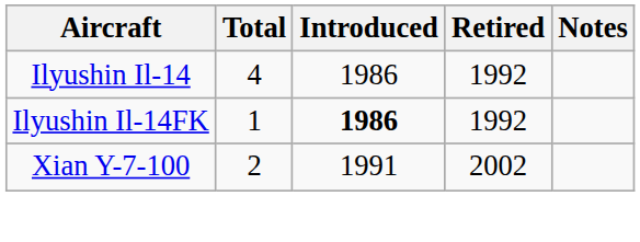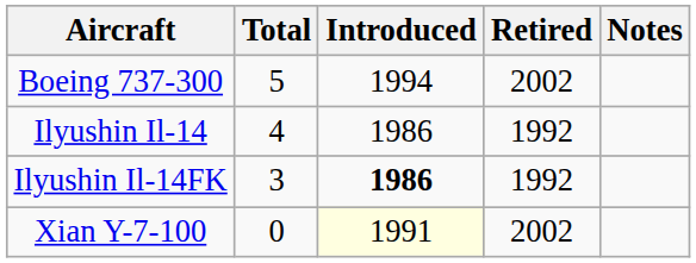+ row: Boeing 737-300 | 5 | 1994 | 2002
Ilyushin Il-14FK | Total: 1 -> 3
Xian Y-7-100 | Total: 2 -> 0
Xian Y-7-100 | Introduced: no background -> lightyellow background
